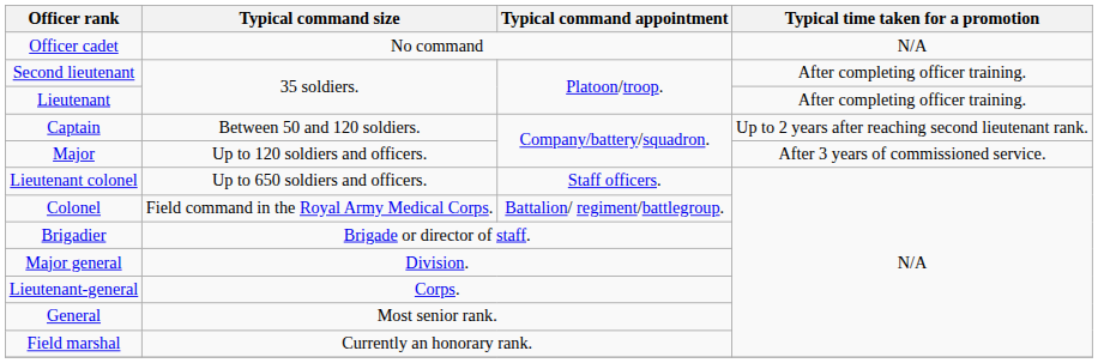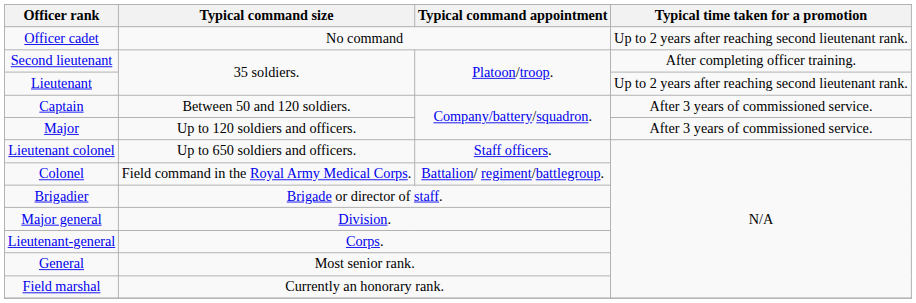Officer cadet | Typical time taken for a promotion: N/A -> Up to 2 years after reaching second lieutenant rank.
Lieutenant | Typical time taken for a promotion: After completing officer training. -> Up to 2 years after reaching second lieutenant rank.
Captain | Typical time taken for a promotion: Up to 2 years after reaching second lieutenant rank. -> After 3 years of commissioned service.
